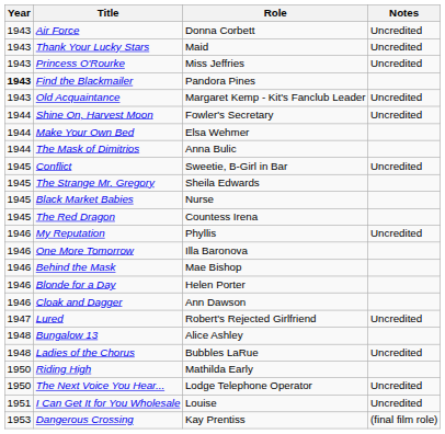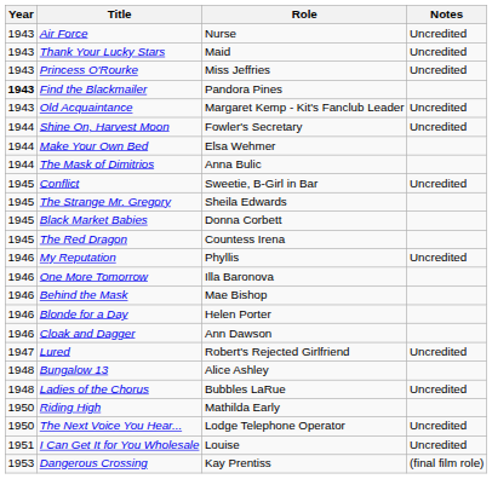Air Force | Role: Donna Corbett -> Nurse
Black Market Babies | Role: Nurse -> Donna Corbett
